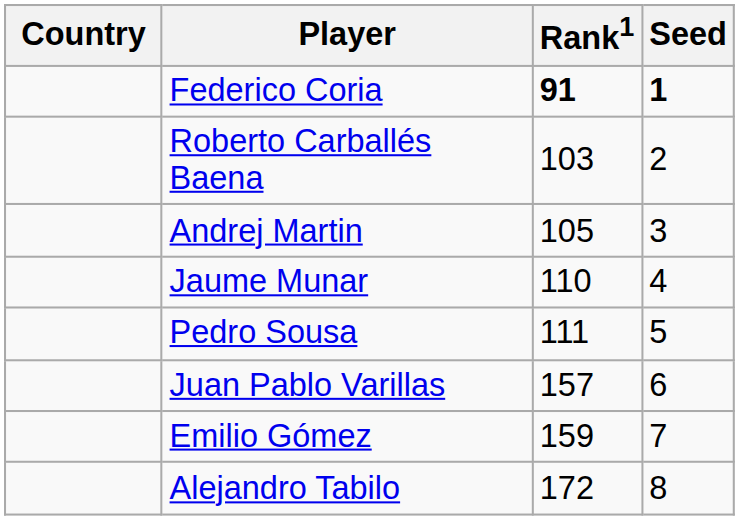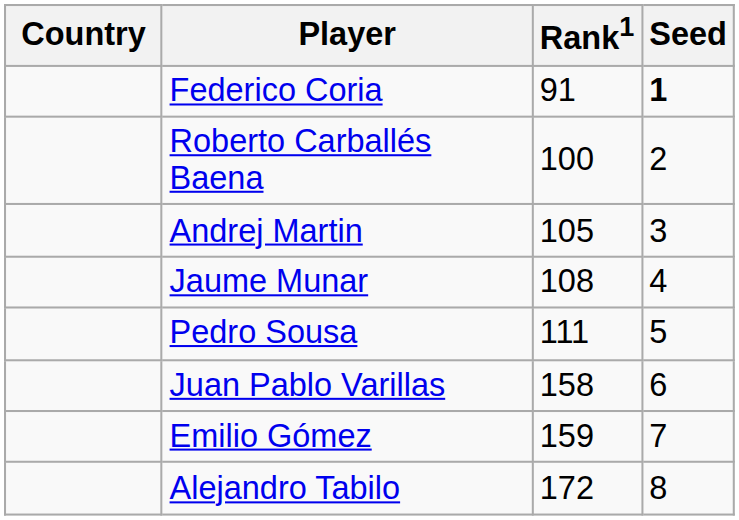Federico Coria | Rank1: bold -> normal
Roberto Carballés Baena | Rank1: 103 -> 100
Jaume Munar | Rank1: 110 -> 108
Juan Pablo Varillas | Rank1: 157 -> 158
